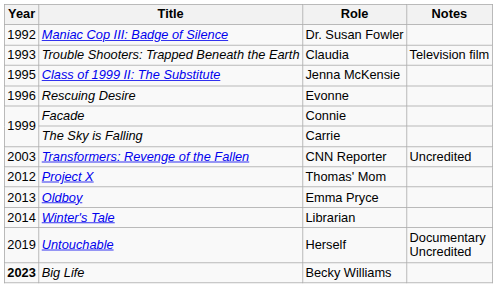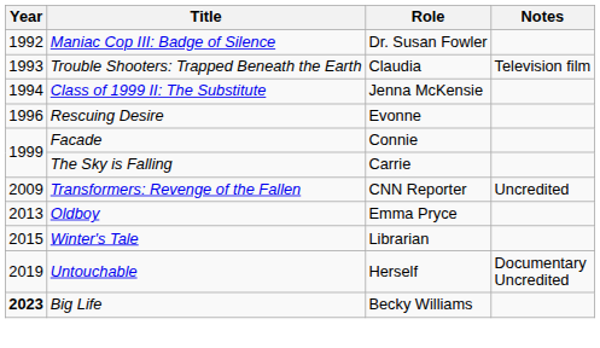Class of 1999 II: The Substitute | Year: 1995 -> 1994
Transformers: Revenge of the Fallen | Year: 2003 -> 2009
- row: 2012 | Project X | Thomas' Mom
Winter's Tale | Year: 2014 -> 2015
